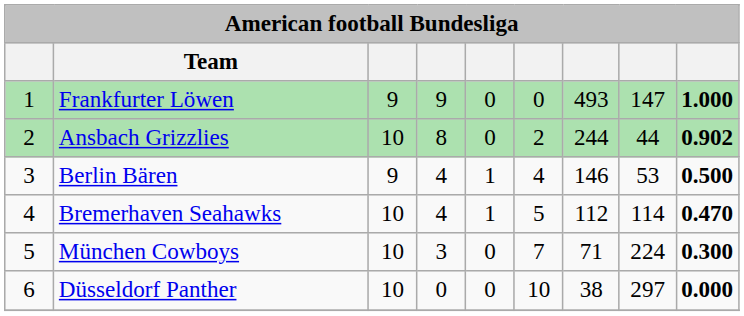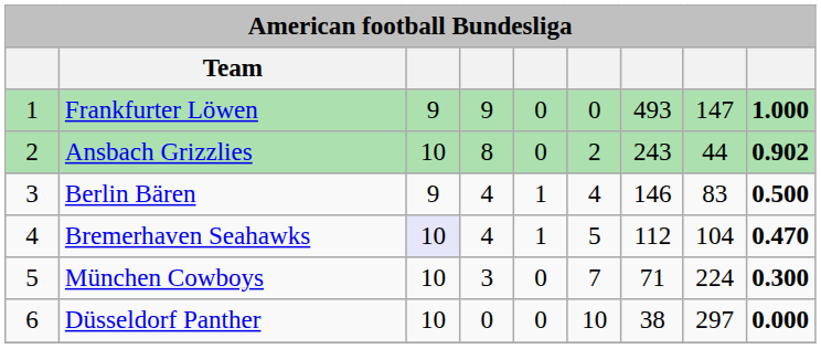Ansbach Grizzlies | column 7: 244 -> 243
Berlin Bären | column 8: 53 -> 83
Bremerhaven Seahawks | column 3: no background -> lavender background
Bremerhaven Seahawks | column 8: 114 -> 104
